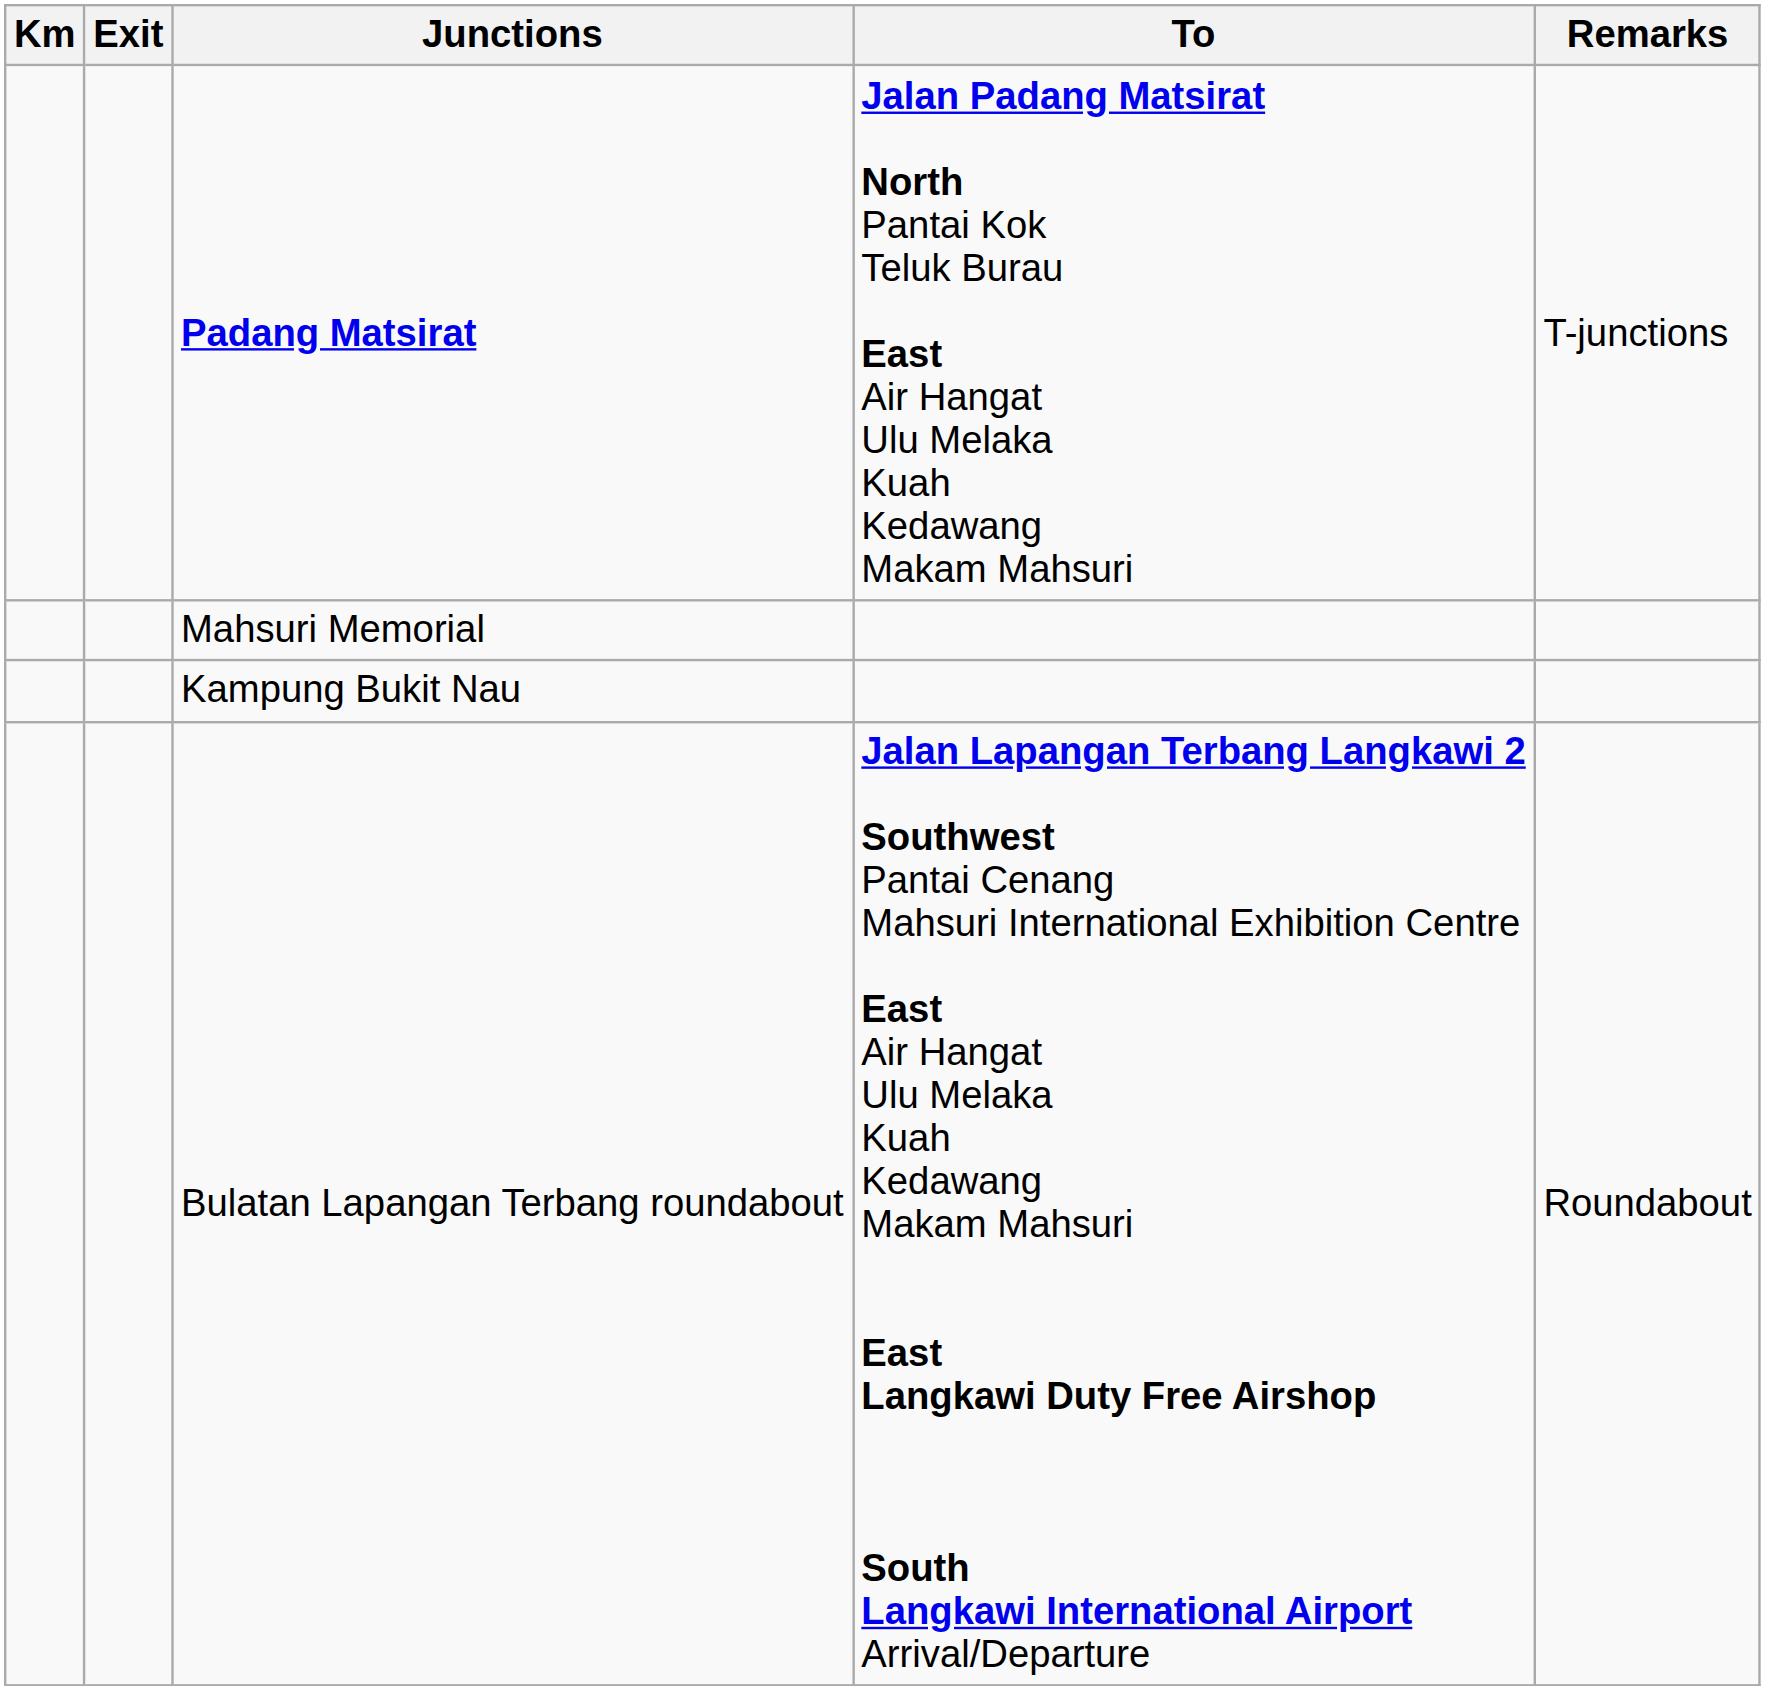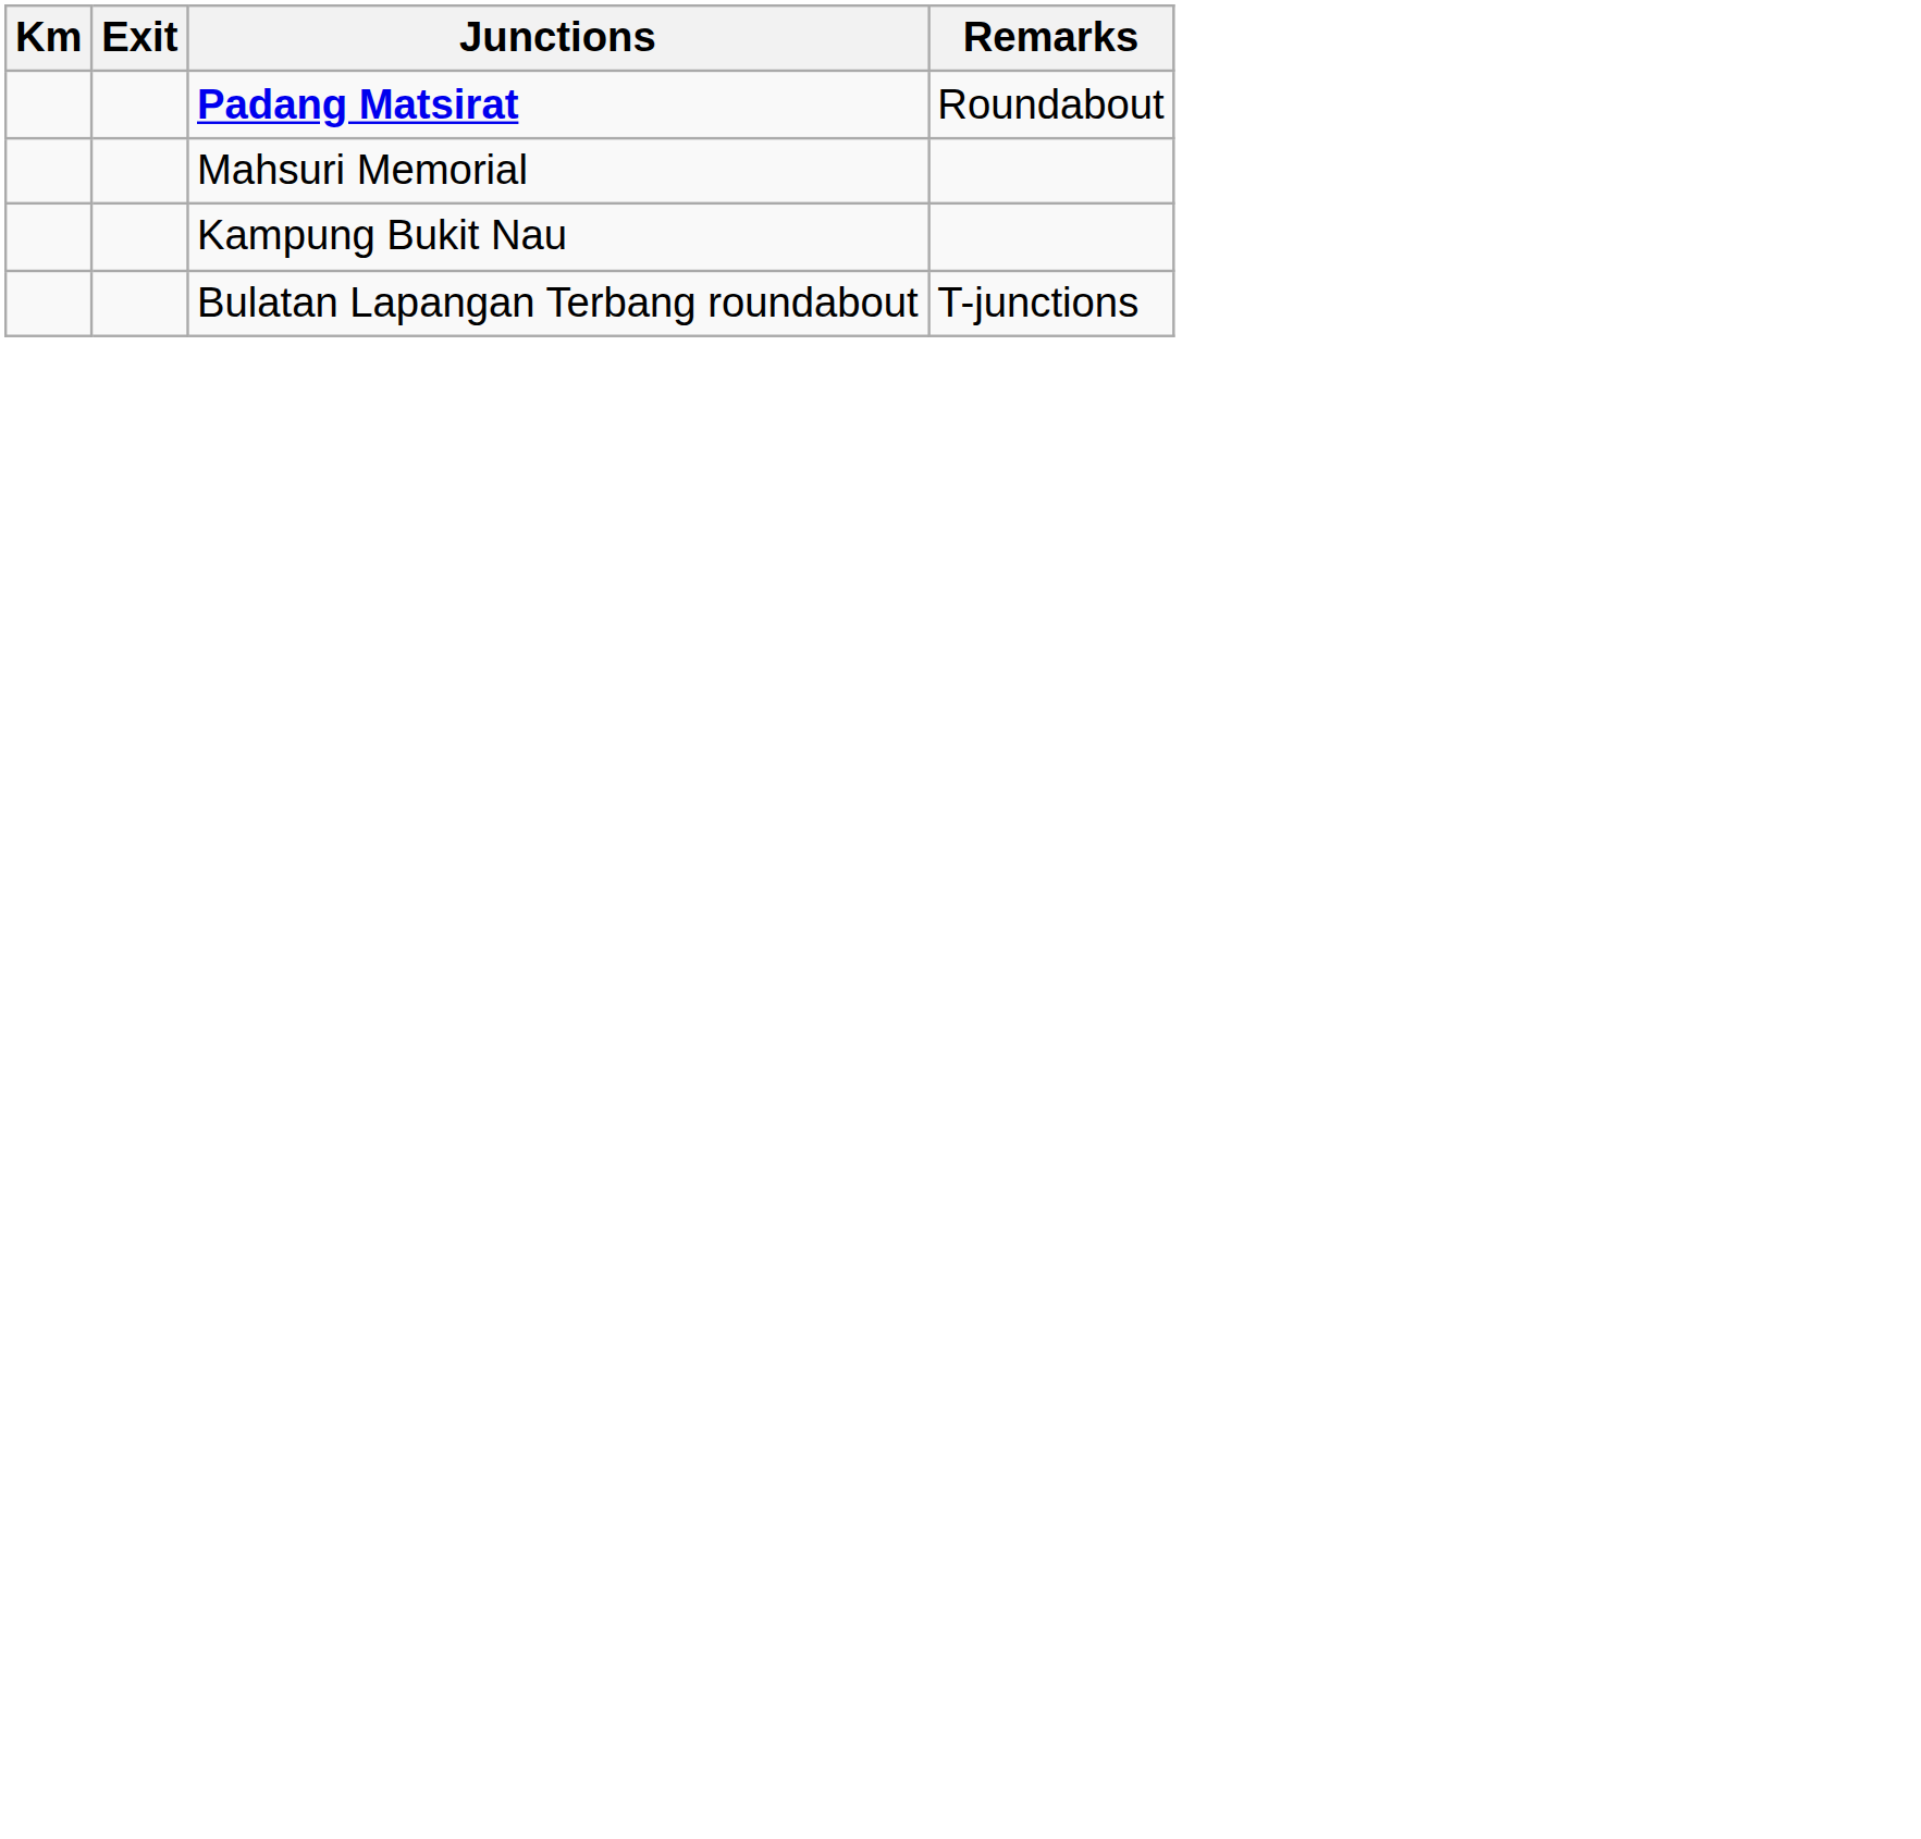- column: To | Jalan Padang Matsirat North Pantai Kok Teluk Burau East Air Hangat Ulu Melaka Kuah Kedawang Makam Mahsuri | Jalan Lapangan Terbang Langkawi 2 Southwest Pantai Cenang Mahsuri International Exhibition Centre East Air Hangat Ulu Melaka Kuah Kedawang Makam Mahsuri East Langkawi Duty Free Airshop South Langkawi International Airport Arrival/Departure
Padang Matsirat | Remarks: T-junctions -> Roundabout
Bulatan Lapangan Terbang roundabout | Remarks: Roundabout -> T-junctions
